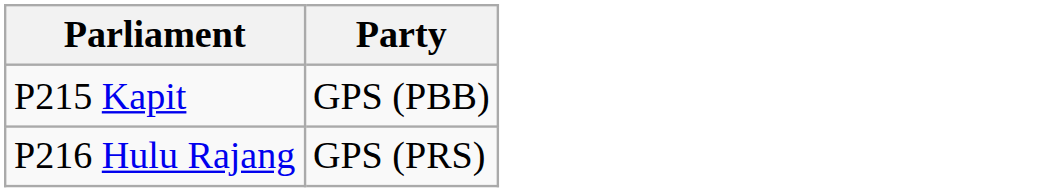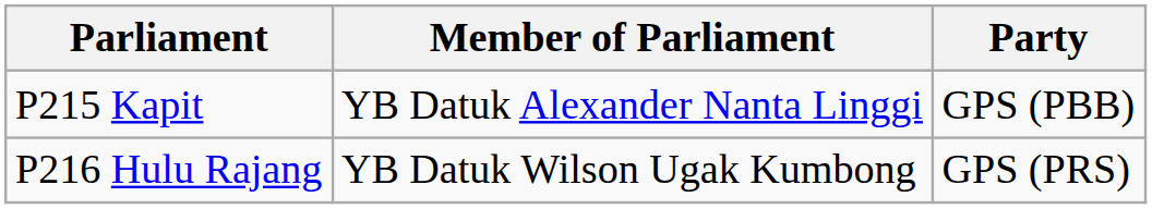+ column: Member of Parliament | YB Datuk Alexander Nanta Linggi | YB Datuk Wilson Ugak Kumbong
